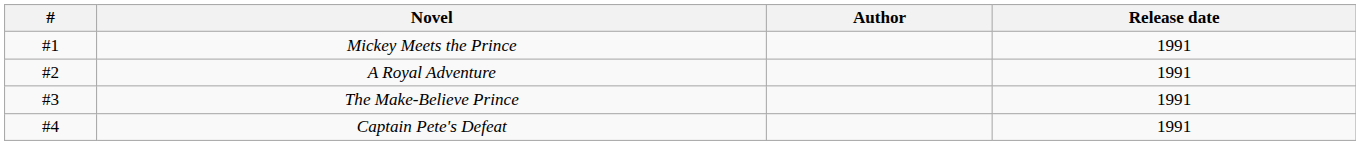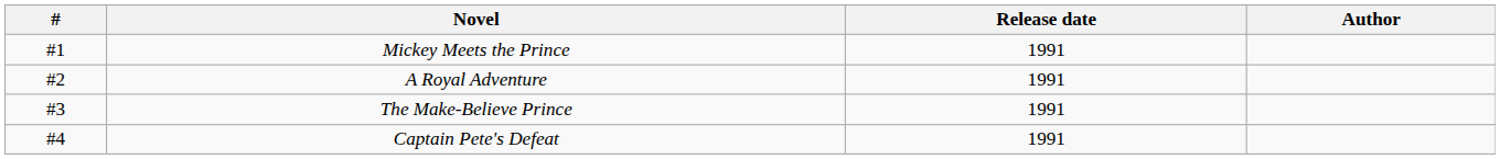columns swapped: Author <-> Release date
